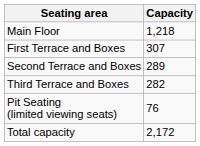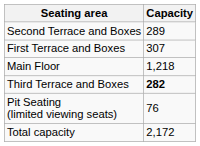rows swapped: Main Floor <-> Second Terrace and Boxes
Third Terrace and Boxes | Capacity: normal -> bold
